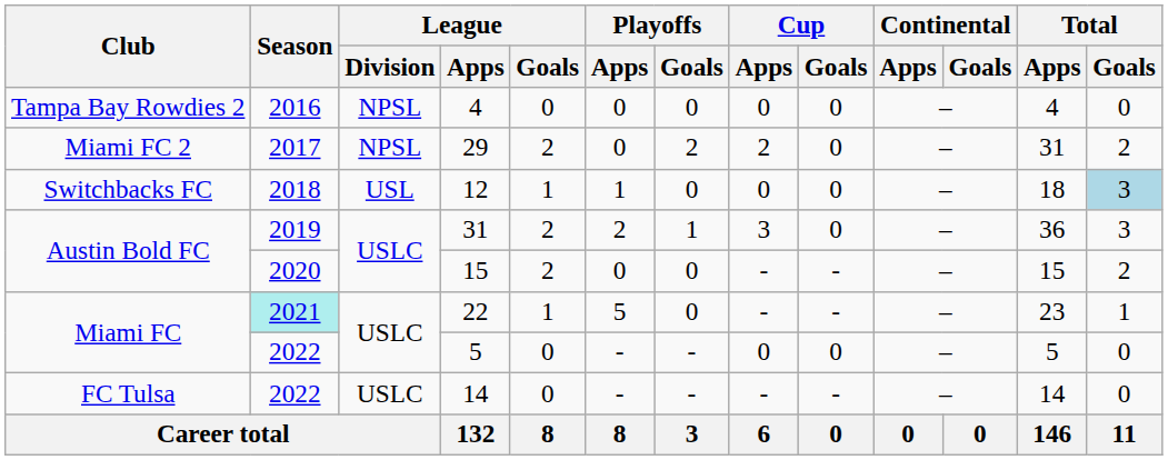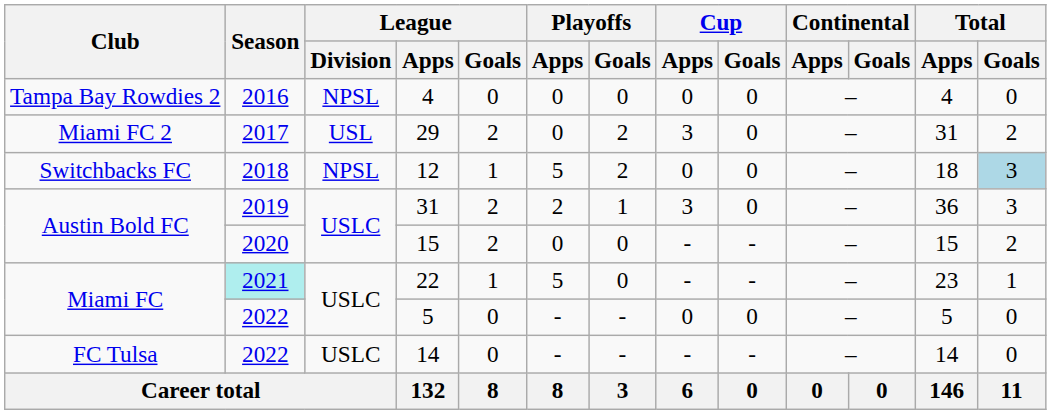29 | League / Division: NPSL -> USL
29 | Cup / Apps: 2 -> 3
12 | League / Division: USL -> NPSL
12 | Playoffs / Apps: 1 -> 5
12 | Playoffs / Goals: 0 -> 2
